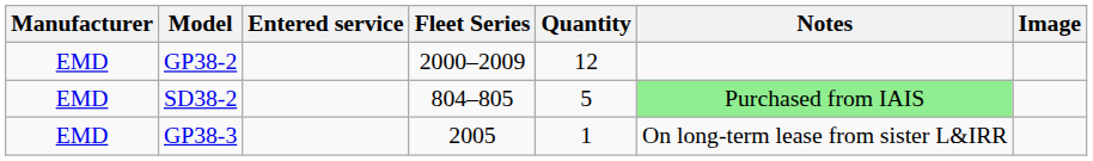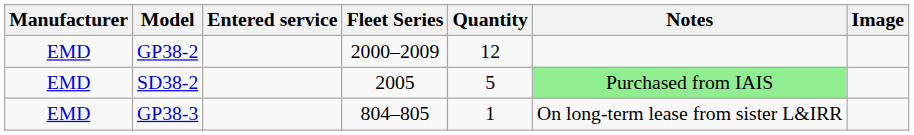SD38-2 | Fleet Series: 804–805 -> 2005
GP38-3 | Fleet Series: 2005 -> 804–805
